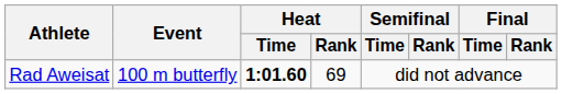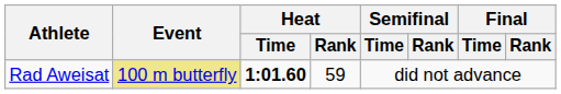Rad Aweisat | Event: no background -> khaki background
Rad Aweisat | Heat / Rank: 69 -> 59
